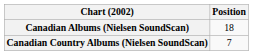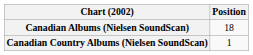Canadian Country Albums (Nielsen SoundScan) | Position: 7 -> 1
